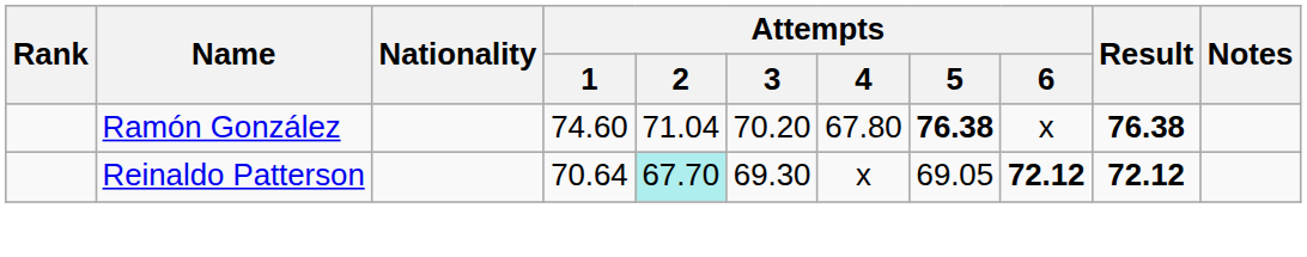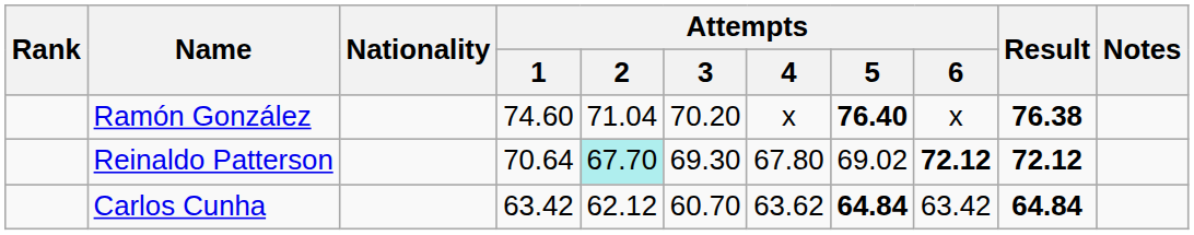Ramón González | Attempts / 4: 67.80 -> x
Ramón González | Attempts / 5: 76.38 -> 76.40
Reinaldo Patterson | Attempts / 4: x -> 67.80
Reinaldo Patterson | Attempts / 5: 69.05 -> 69.02
+ row: Carlos Cunha | 63.42 | 62.12 | 60.70 | 63.62 | 64.84 | 63.42 | 64.84
